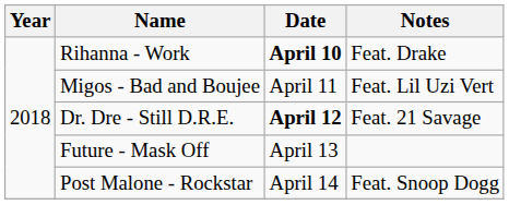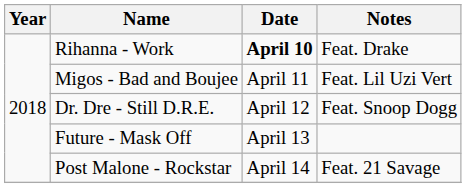Dr. Dre - Still D.R.E. | Date: bold -> normal
Dr. Dre - Still D.R.E. | Notes: Feat. 21 Savage -> Feat. Snoop Dogg
Post Malone - Rockstar | Notes: Feat. Snoop Dogg -> Feat. 21 Savage
